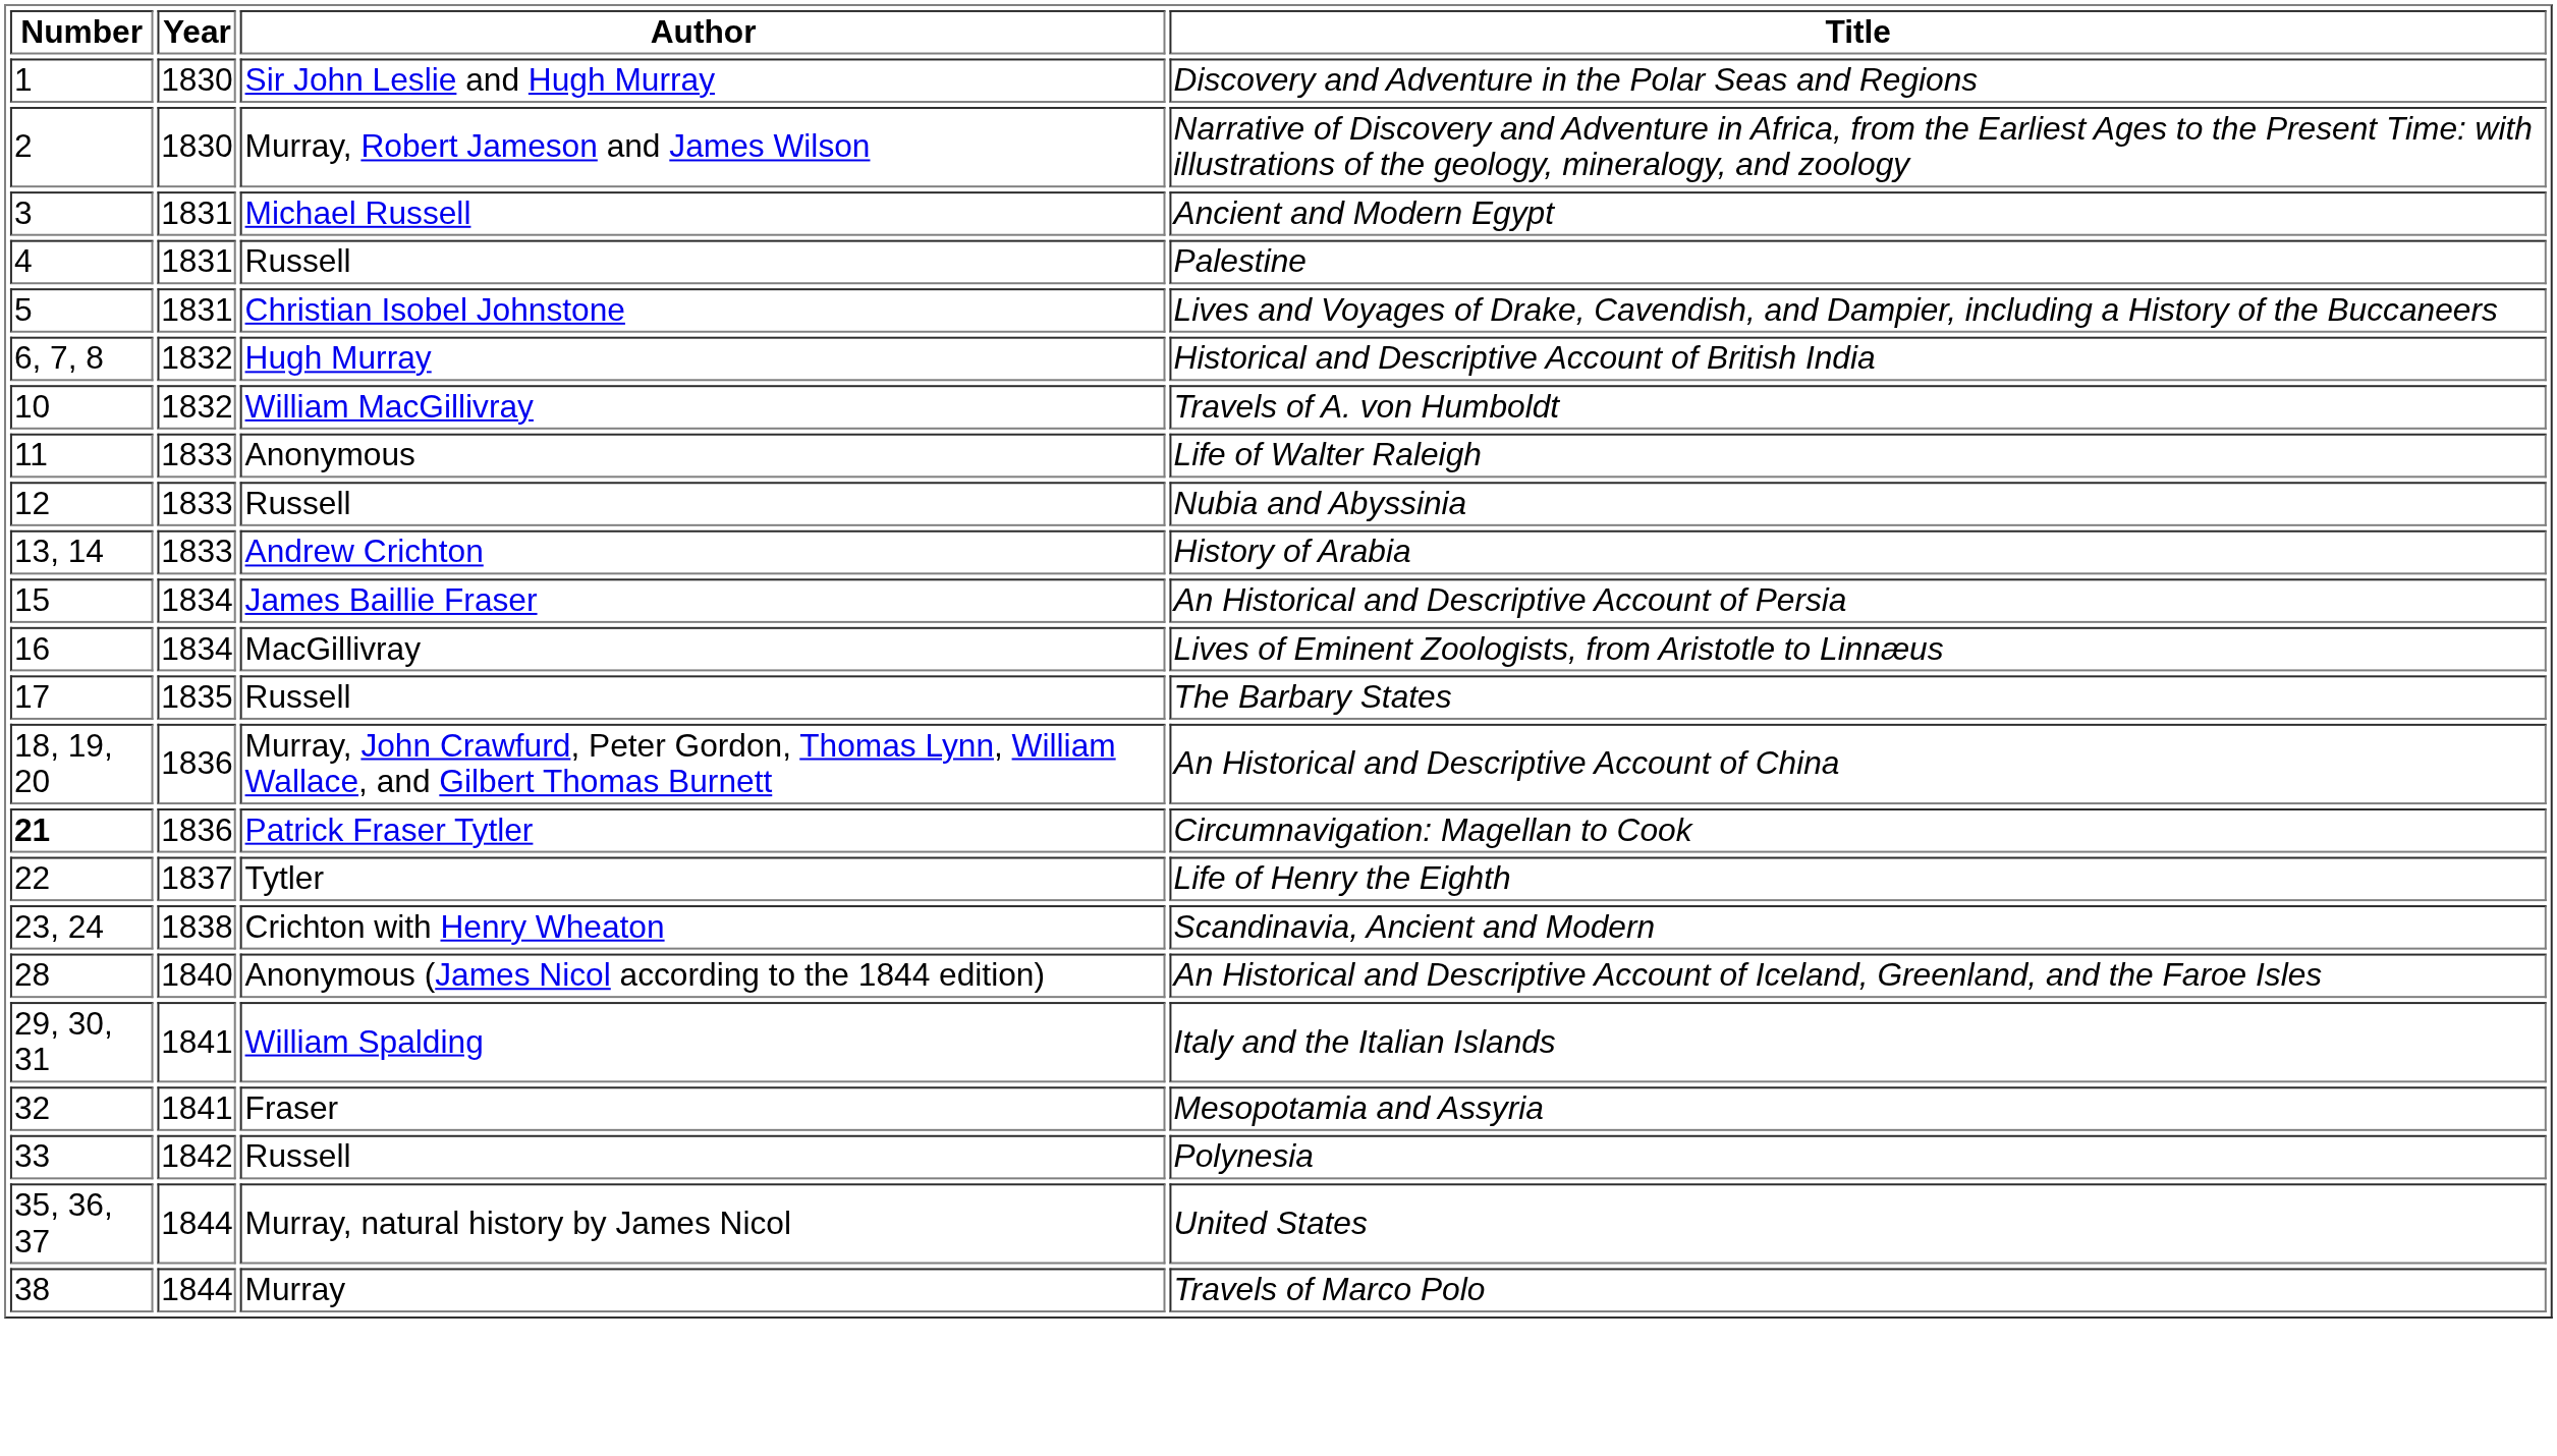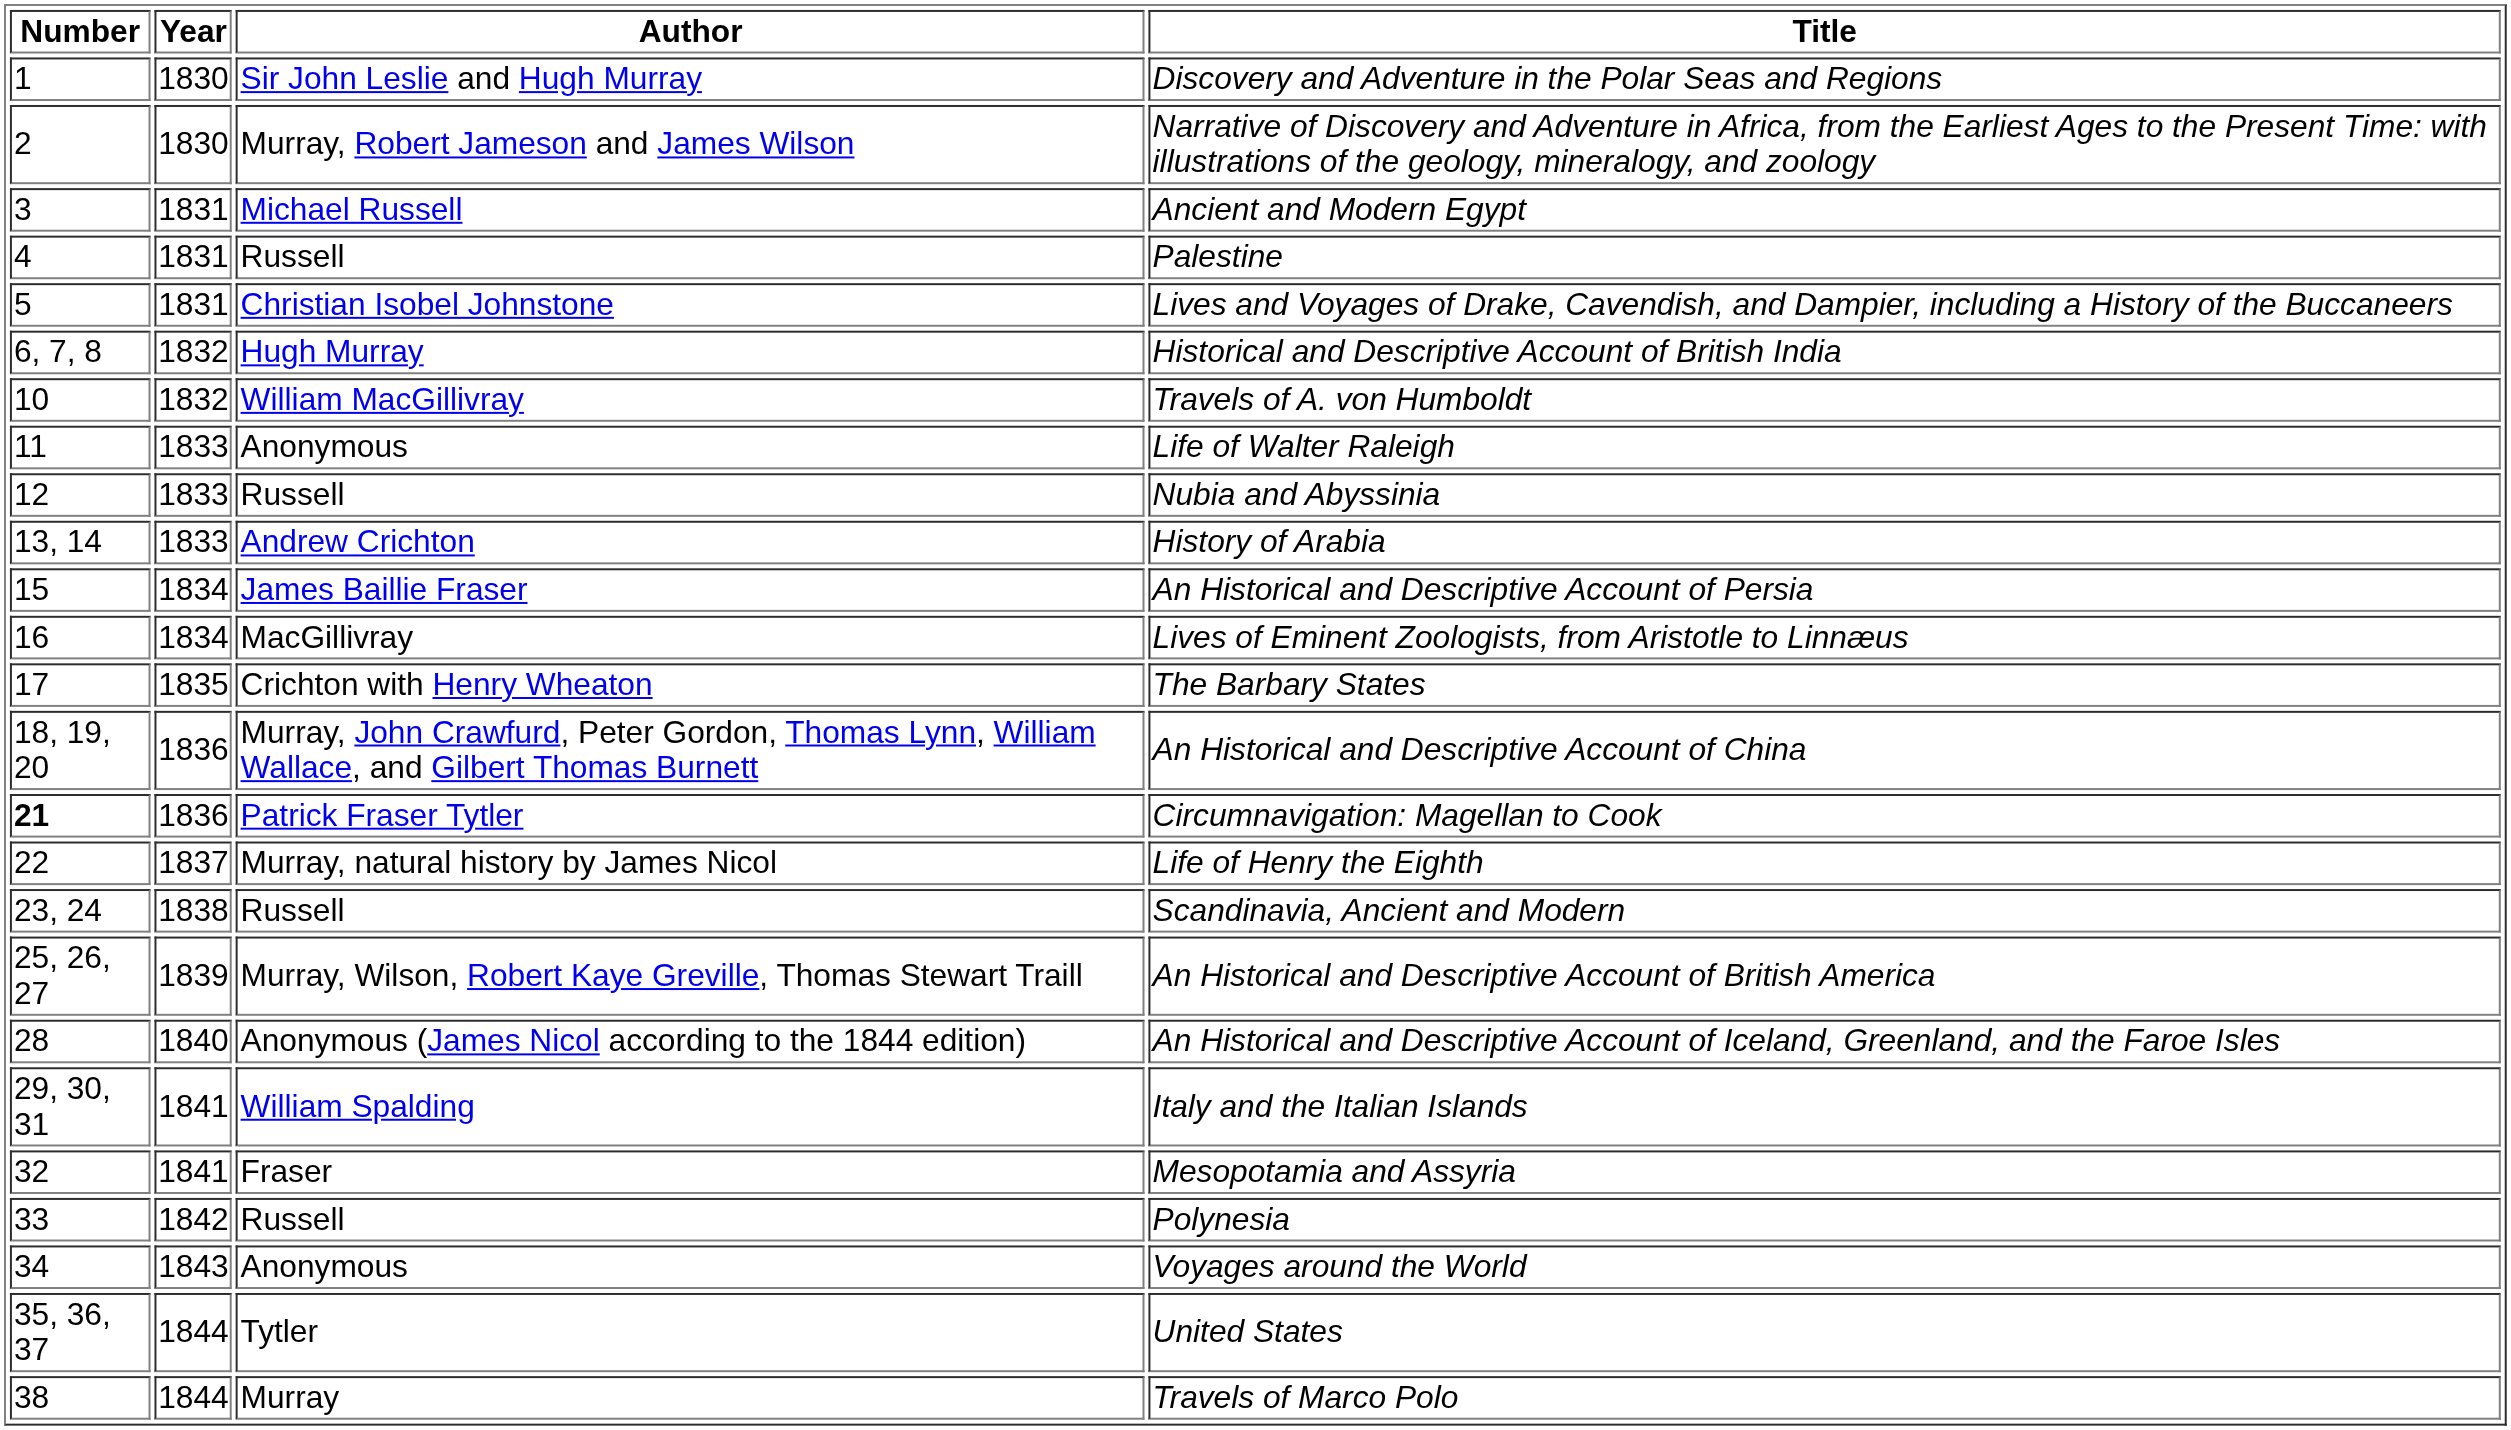The Barbary States | Author: Russell -> Crichton with Henry Wheaton
Life of Henry the Eighth | Author: Tytler -> Murray, natural history by James Nicol
Scandinavia, Ancient and Modern | Author: Crichton with Henry Wheaton -> Russell
+ row: 25, 26, 27 | 1839 | Murray, Wilson, Robert Kaye Greville, Thomas Stewart Traill | An Historical and Descriptive Account of British America
+ row: 34 | 1843 | Anonymous | Voyages around the World
United States | Author: Murray, natural history by James Nicol -> Tytler
